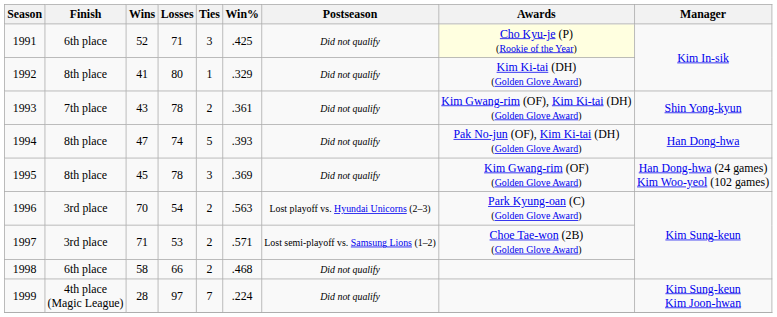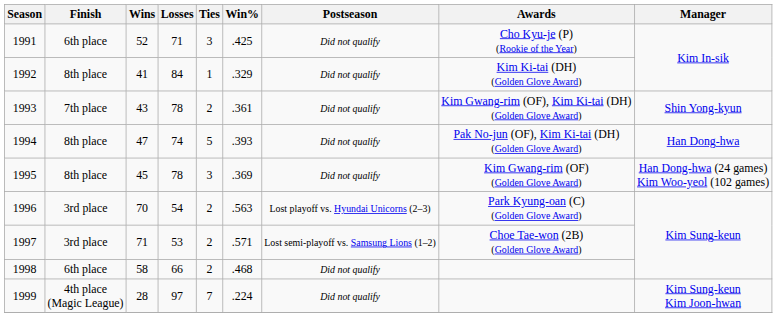1991 | Awards: lightyellow background -> no background
1992 | Losses: 80 -> 84
